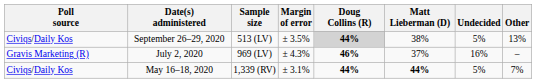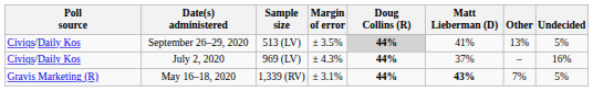columns swapped: Other <-> Undecided
September 26–29, 2020 | Matt Lieberman (D): 38% -> 41%
July 2, 2020 | Poll source: Gravis Marketing (R) -> Civiqs/Daily Kos
July 2, 2020 | Doug Collins (R): 46% -> 44%
May 16–18, 2020 | Poll source: Civiqs/Daily Kos -> Gravis Marketing (R)
May 16–18, 2020 | Matt Lieberman (D): 44% -> 43%
